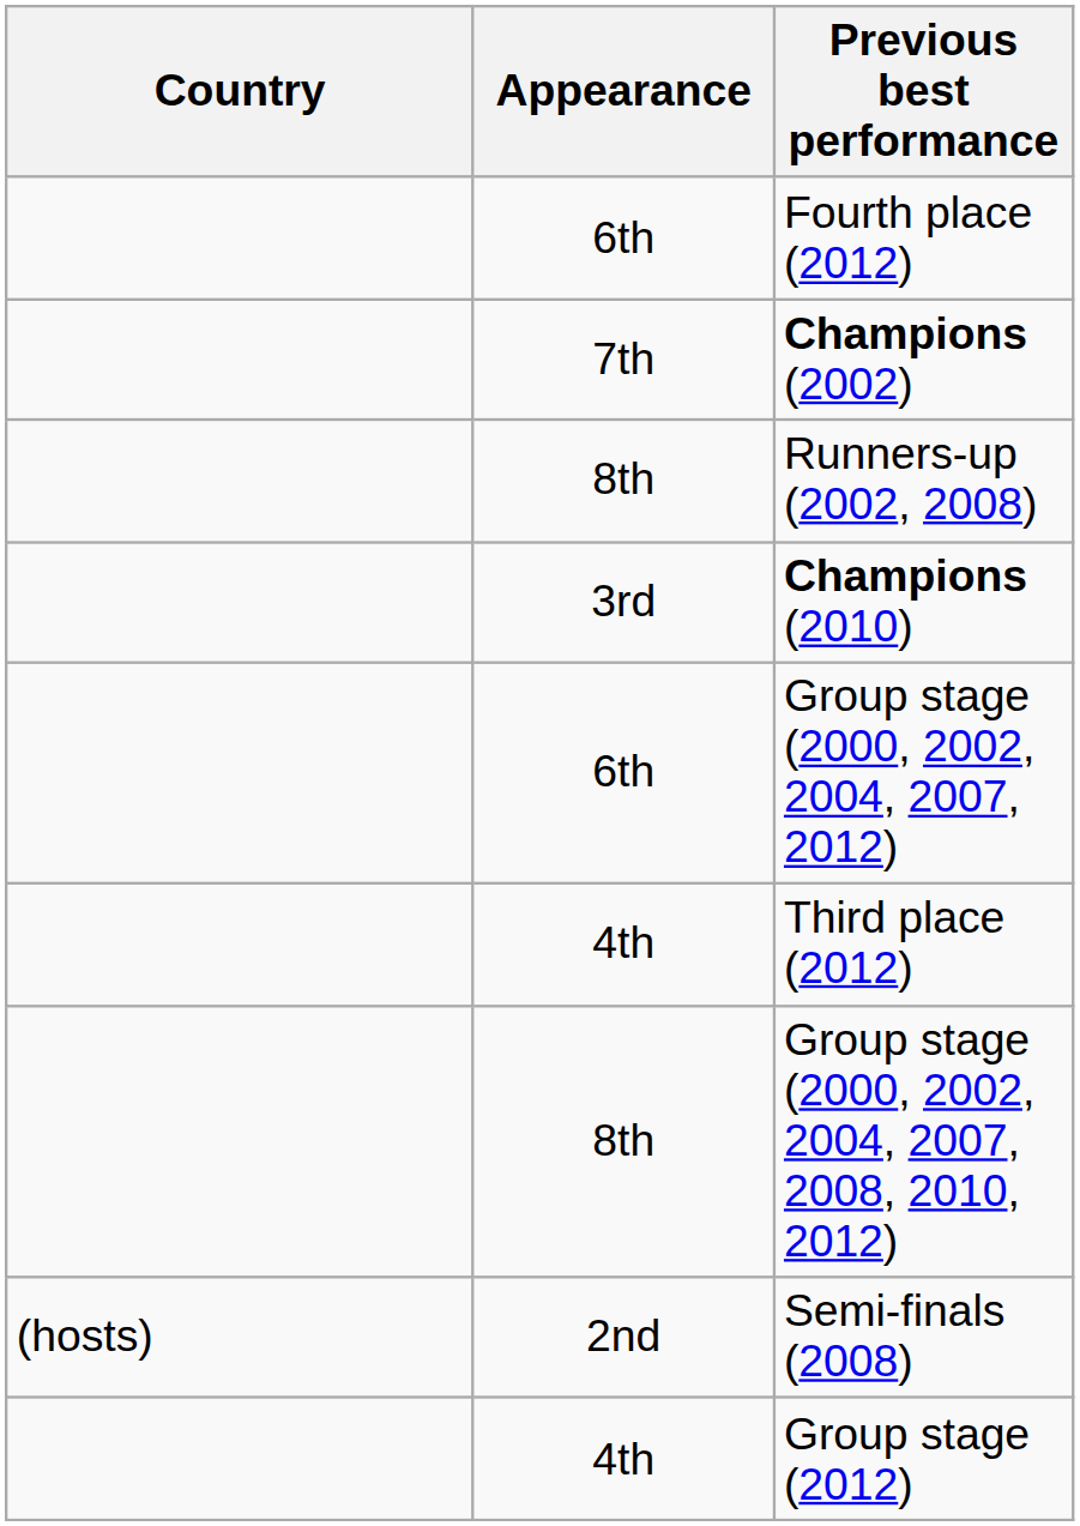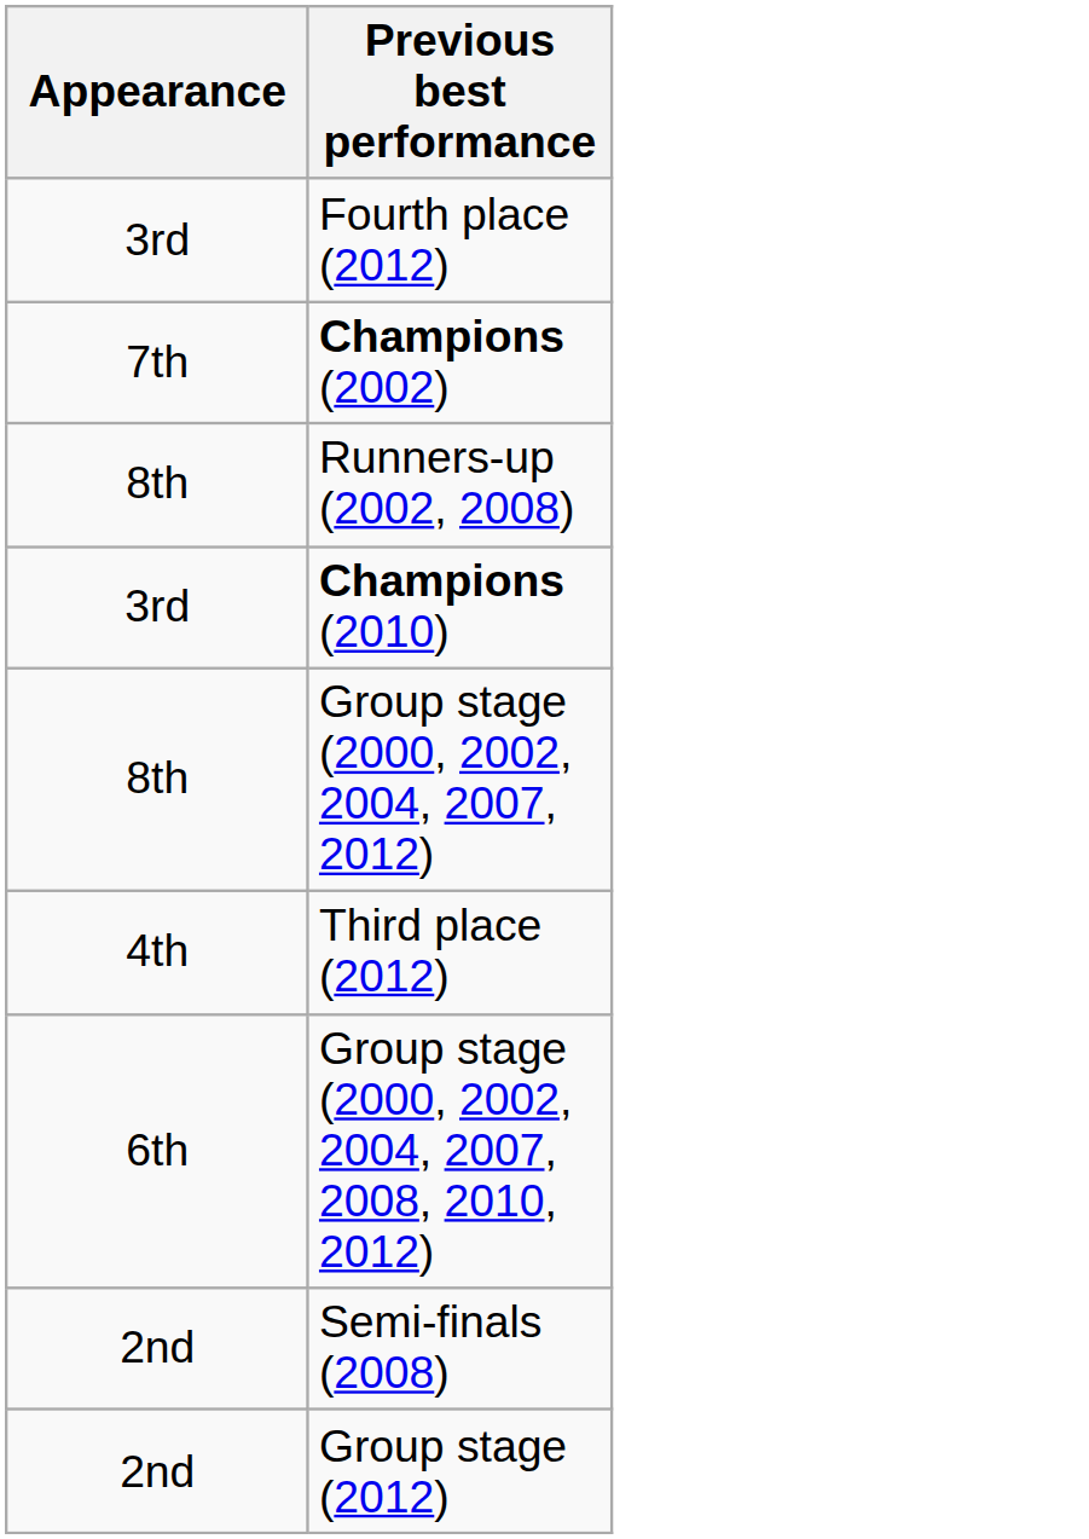- column: Country | (hosts)
Fourth place (2012) | Appearance: 6th -> 3rd
Group stage (2000, 2002, 2004, 2007, 2012) | Appearance: 6th -> 8th
Group stage (2000, 2002, 2004, 2007, 2008, 2010, 2012) | Appearance: 8th -> 6th
Group stage (2012) | Appearance: 4th -> 2nd
